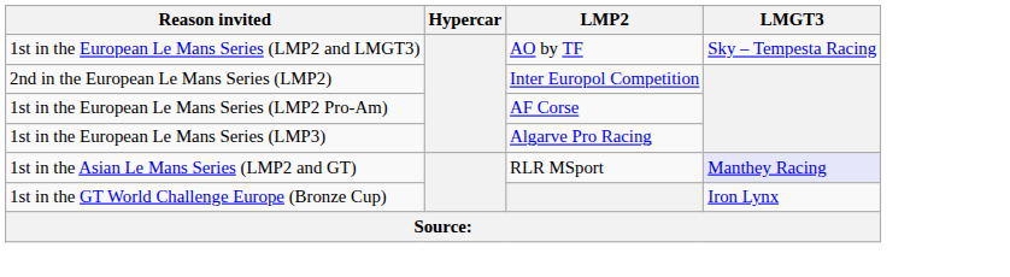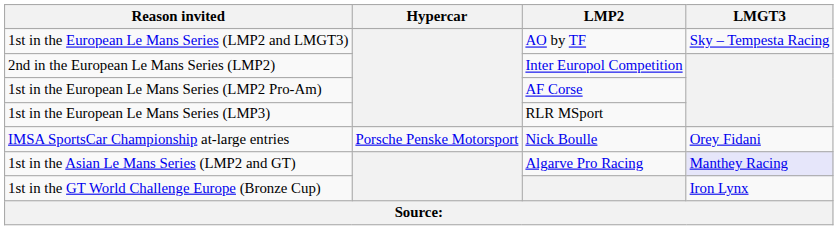1st in the European Le Mans Series (LMP3) | LMP2: Algarve Pro Racing -> RLR MSport
+ row: IMSA SportsCar Championship at-large entries | Porsche Penske Motorsport | Nick Boulle | Orey Fidani
1st in the Asian Le Mans Series (LMP2 and GT) | LMP2: RLR MSport -> Algarve Pro Racing
